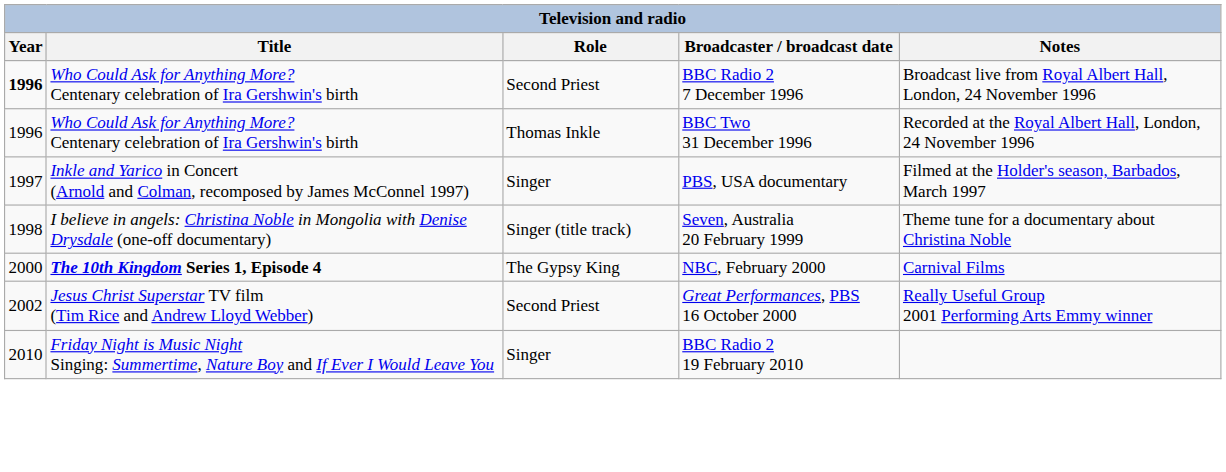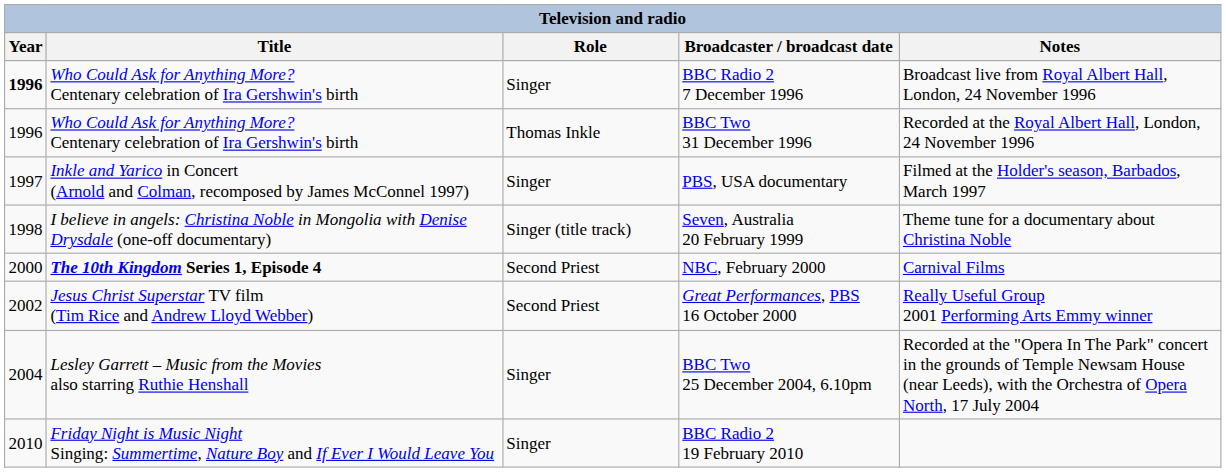BBC Radio 2 7 December 1996 | Role: Second Priest -> Singer
NBC, February 2000 | Role: The Gypsy King -> Second Priest
+ row: 2004 | Lesley Garrett – Music from the Movies also starring Ruthie Henshall | Singer | BBC Two 25 December 2004, 6.10pm | Recorded at the "Opera In The Park" concert in the grounds of Temple Newsam House (near Leeds), with the Orchestra of Opera North, 17 July 2004
